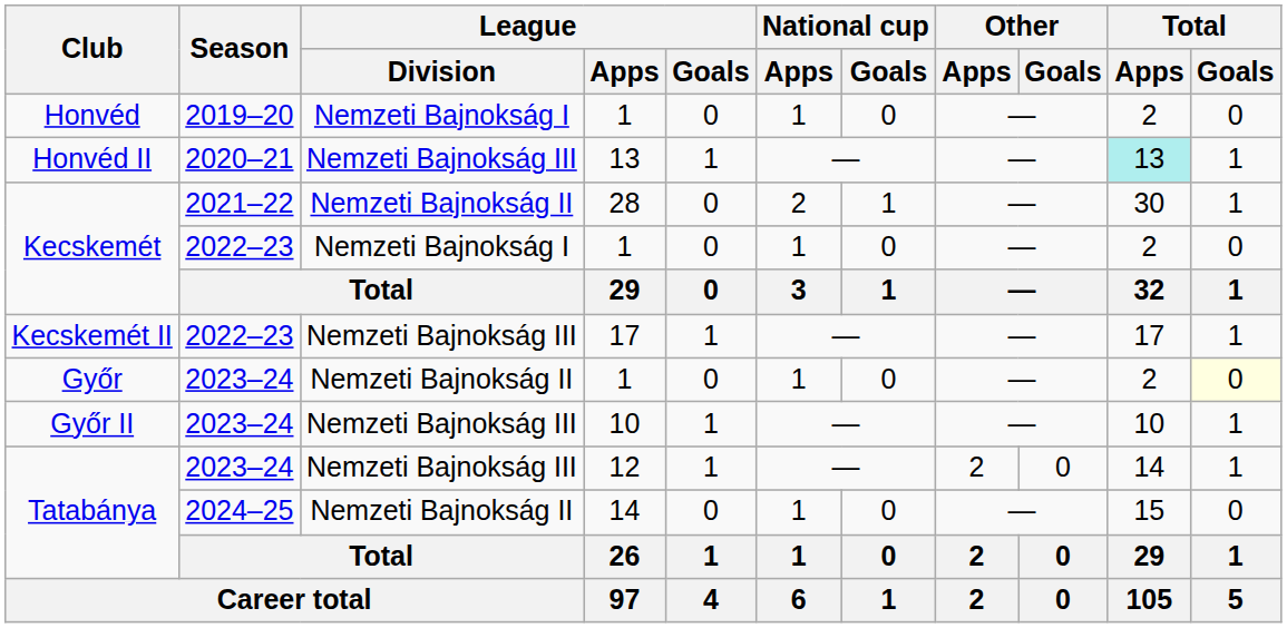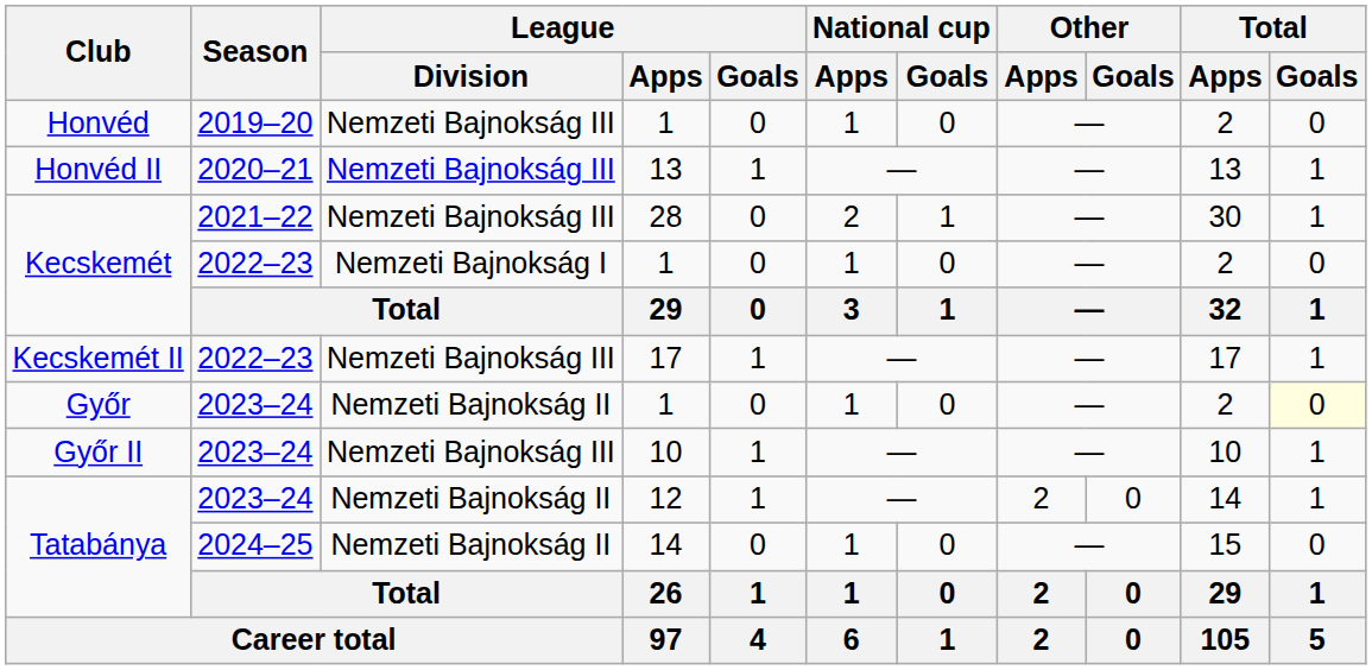Honvéd | League / Division: Nemzeti Bajnokság I -> Nemzeti Bajnokság III
Honvéd II | Total / Apps: paleturquoise background -> no background
Kecskemét / 28 | League / Division: Nemzeti Bajnokság II -> Nemzeti Bajnokság III
Tatabánya / 12 | League / Division: Nemzeti Bajnokság III -> Nemzeti Bajnokság II
